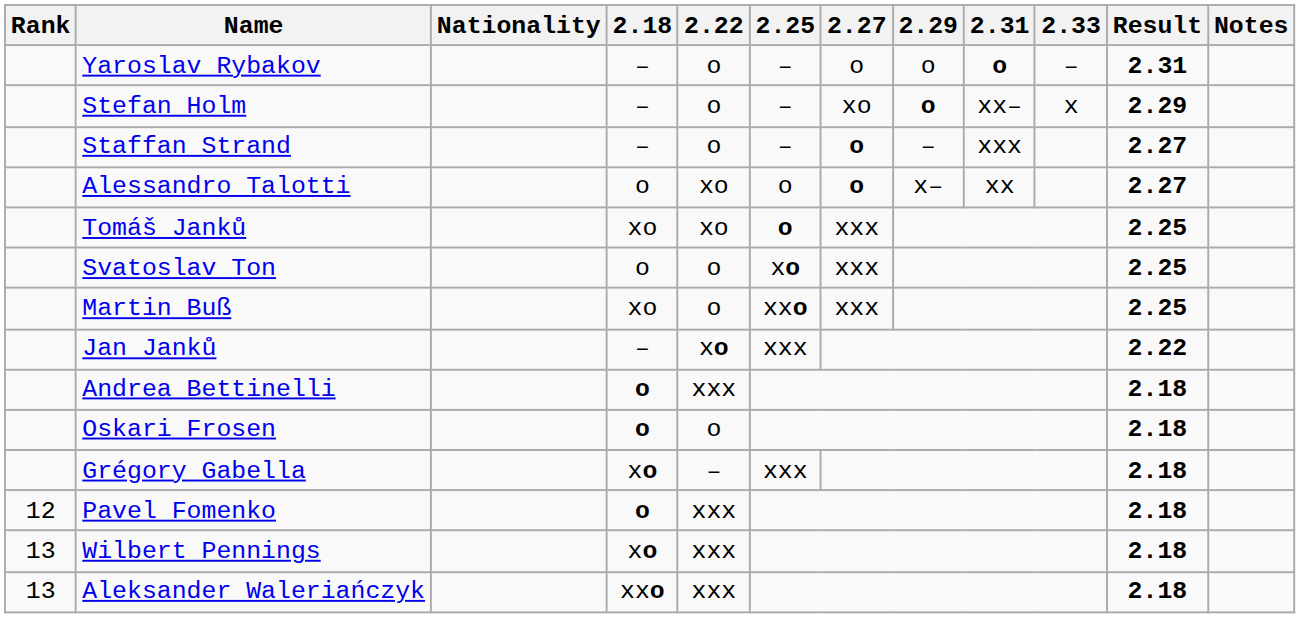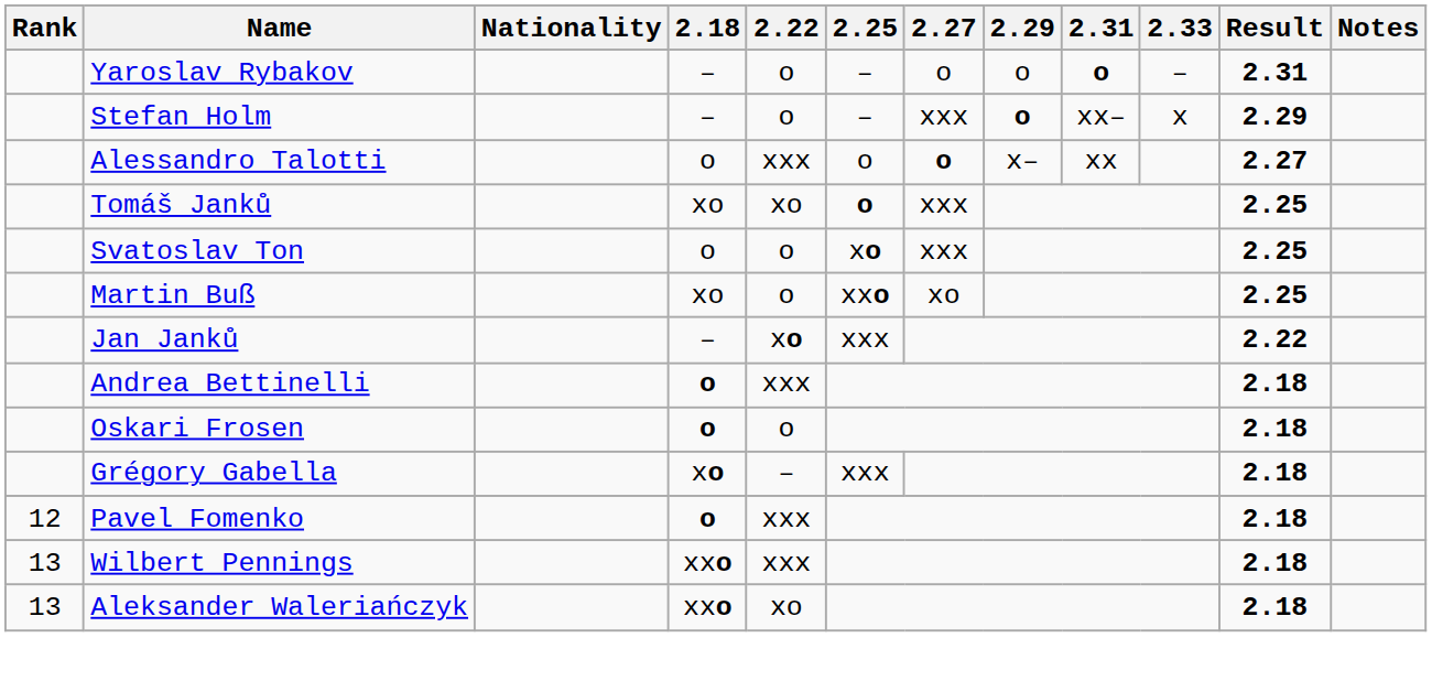Stefan Holm | 2.27: xo -> xxx
- row: Staffan Strand | – | o | – | o | – | xxx | 2.27
Alessandro Talotti | 2.22: xo -> xxx
Martin Buß | 2.27: xxx -> xo
Wilbert Pennings | 2.18: xo -> xxo
Aleksander Waleriańczyk | 2.22: xxx -> xo
